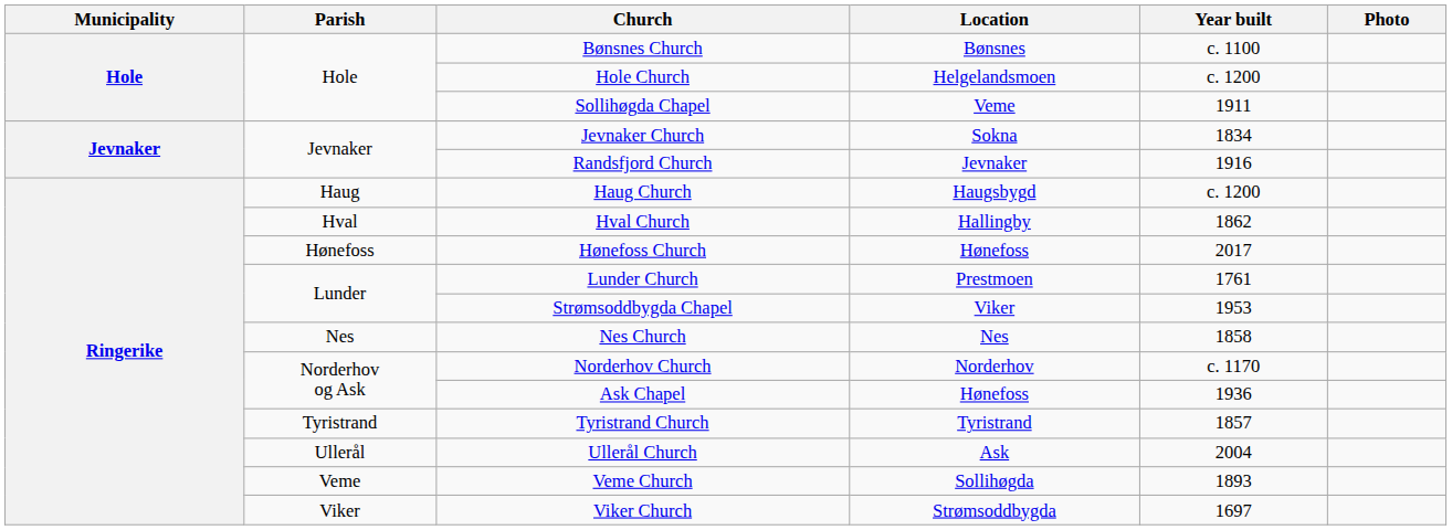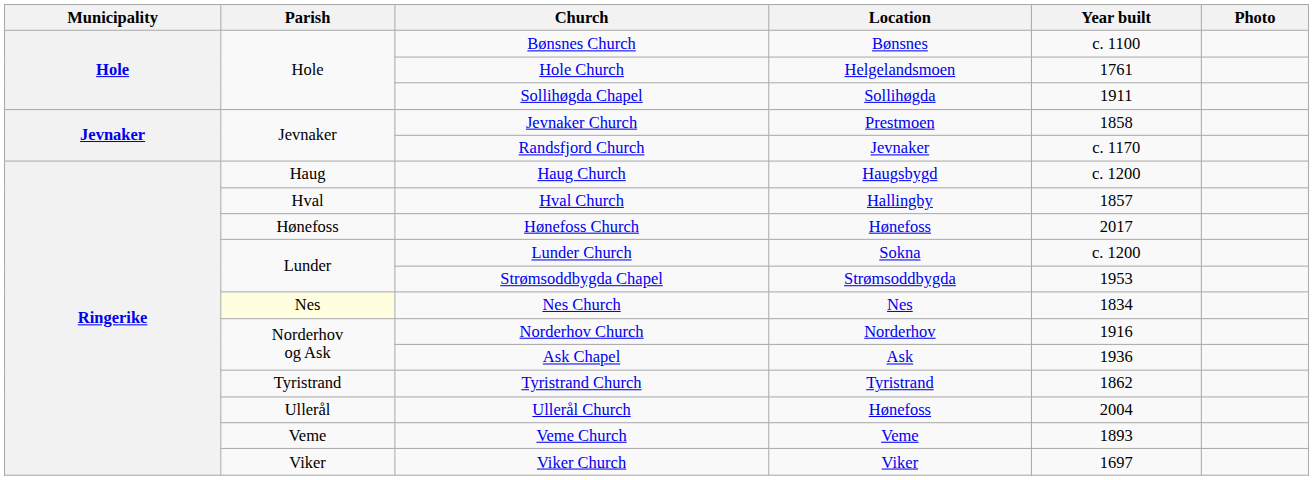Hole Church | Year built: c. 1200 -> 1761
Sollihøgda Chapel | Location: Veme -> Sollihøgda
Jevnaker Church | Location: Sokna -> Prestmoen
Jevnaker Church | Year built: 1834 -> 1858
Randsfjord Church | Year built: 1916 -> c. 1170
Hval Church | Year built: 1862 -> 1857
Lunder Church | Location: Prestmoen -> Sokna
Lunder Church | Year built: 1761 -> c. 1200
Strømsoddbygda Chapel | Location: Viker -> Strømsoddbygda
Nes Church | Parish: no background -> lightyellow background
Nes Church | Year built: 1858 -> 1834
Norderhov Church | Year built: c. 1170 -> 1916
Ask Chapel | Location: Hønefoss -> Ask
Tyristrand Church | Year built: 1857 -> 1862
Ullerål Church | Location: Ask -> Hønefoss
Veme Church | Location: Sollihøgda -> Veme
Viker Church | Location: Strømsoddbygda -> Viker
